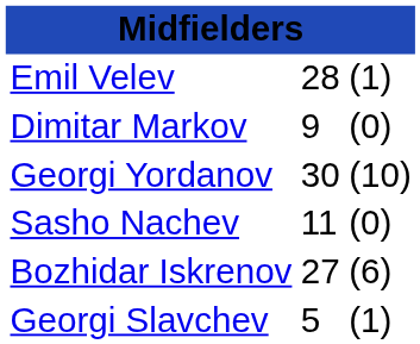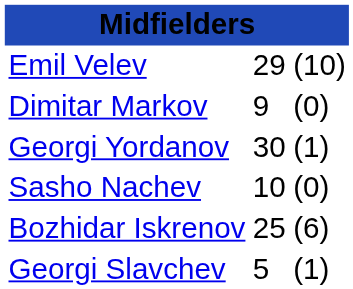Emil Velev | column 2: 28 -> 29
Emil Velev | column 3: (1) -> (10)
Georgi Yordanov | column 3: (10) -> (1)
Sasho Nachev | column 2: 11 -> 10
Bozhidar Iskrenov | column 2: 27 -> 25
